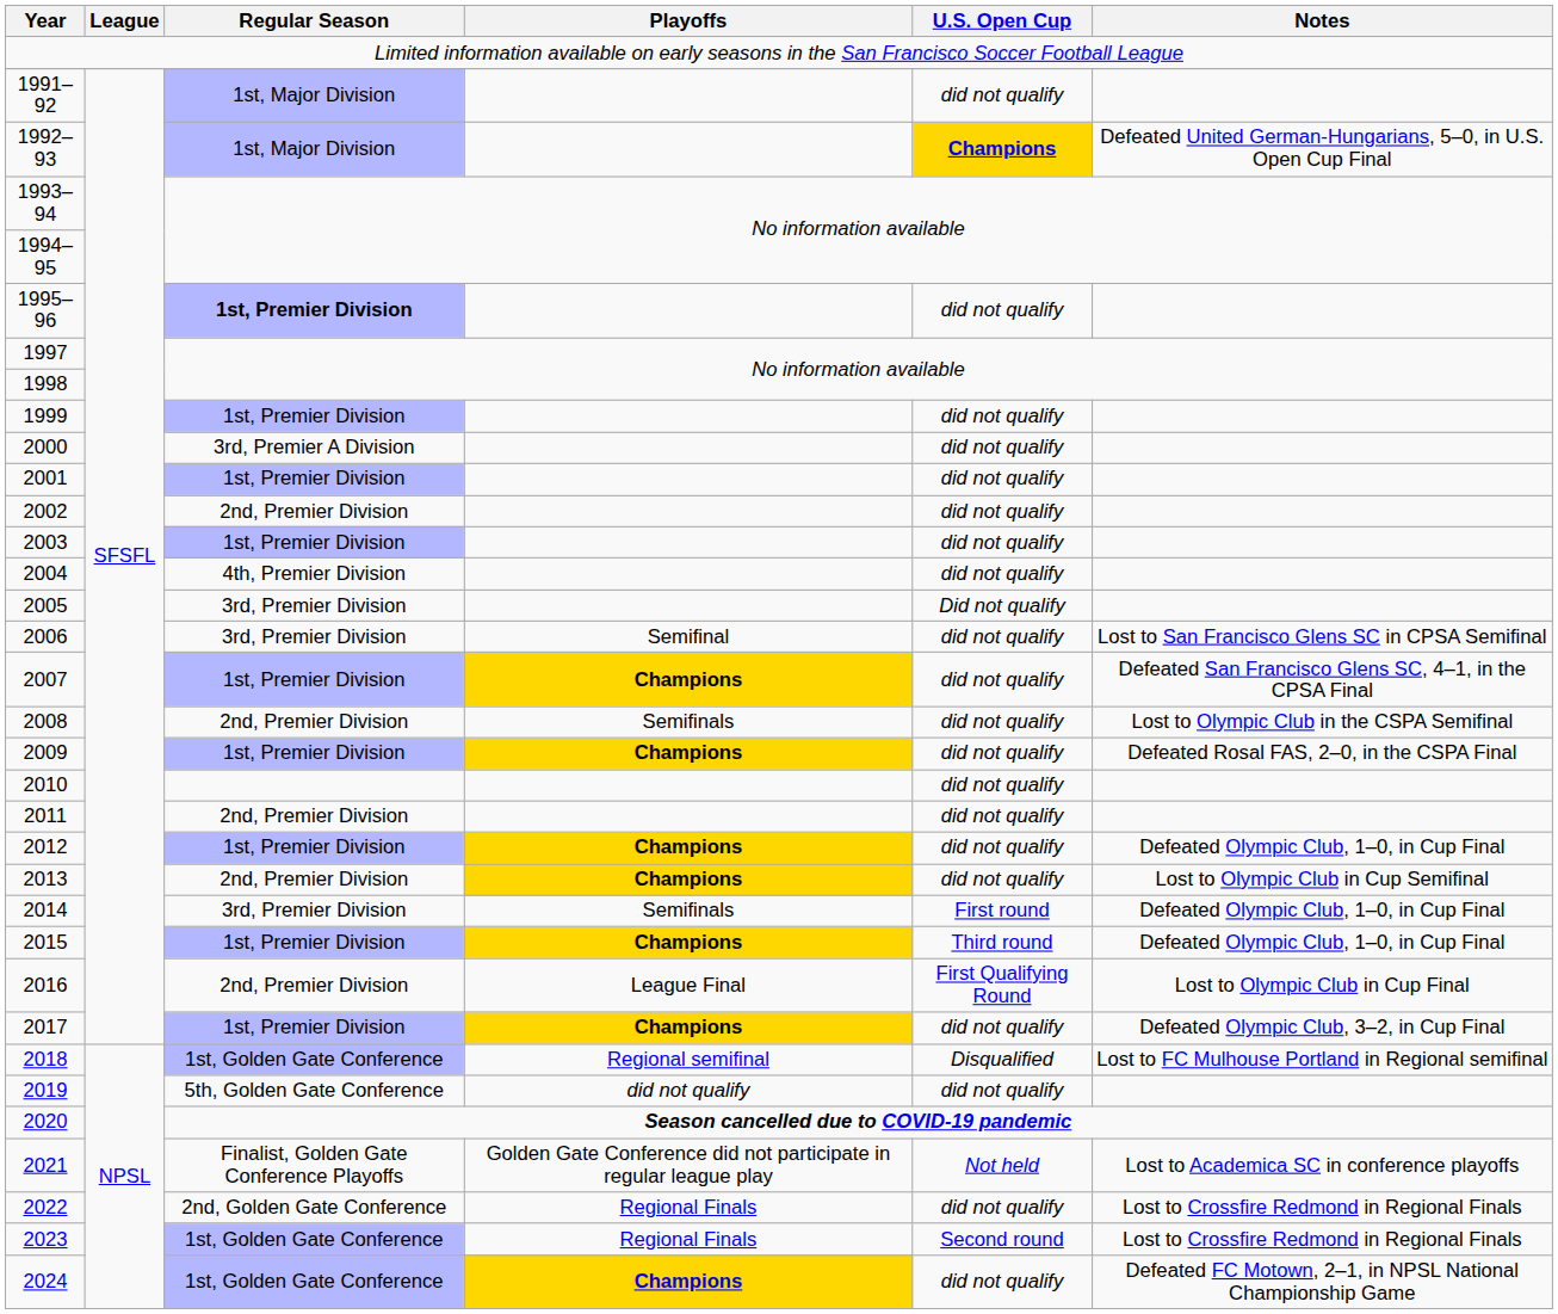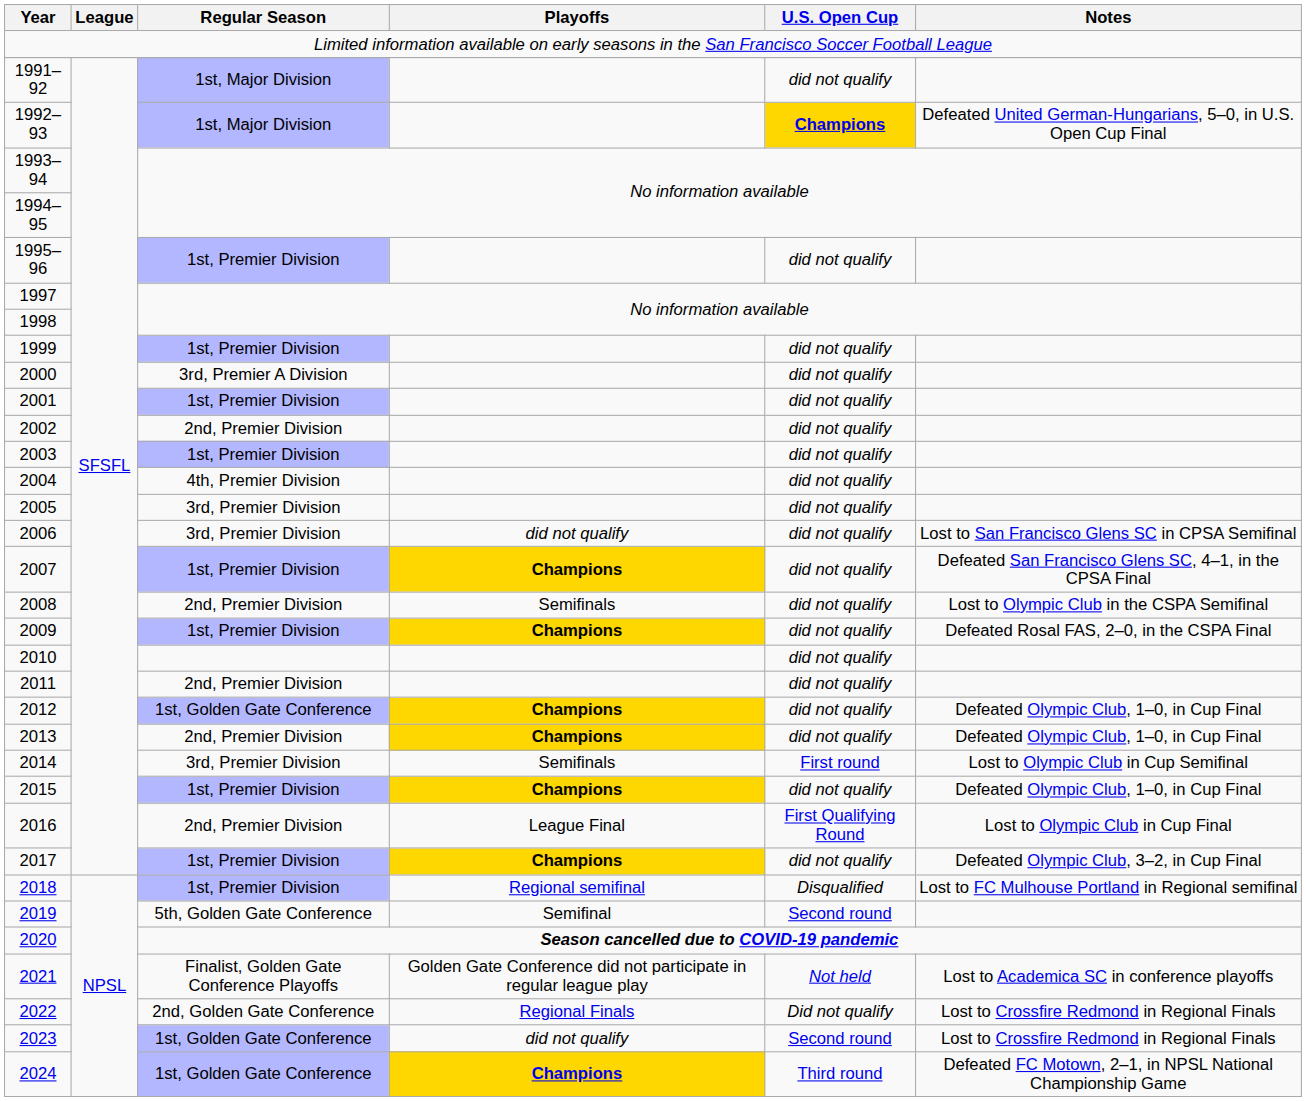1995–96 | Regular Season: bold -> normal
2005 | U.S. Open Cup: Did not qualify -> did not qualify
2006 | Playoffs: Semifinal -> did not qualify
2012 | Regular Season: 1st, Premier Division -> 1st, Golden Gate Conference
2013 | Notes: Lost to Olympic Club in Cup Semifinal -> Defeated Olympic Club, 1–0, in Cup Final
2014 | Notes: Defeated Olympic Club, 1–0, in Cup Final -> Lost to Olympic Club in Cup Semifinal
2015 | U.S. Open Cup: Third round -> did not qualify
2018 | Regular Season: 1st, Golden Gate Conference -> 1st, Premier Division
2019 | Playoffs: did not qualify -> Semifinal
2019 | U.S. Open Cup: did not qualify -> Second round
2022 | U.S. Open Cup: did not qualify -> Did not qualify
2023 | Playoffs: Regional Finals -> did not qualify
2024 | U.S. Open Cup: did not qualify -> Third round
